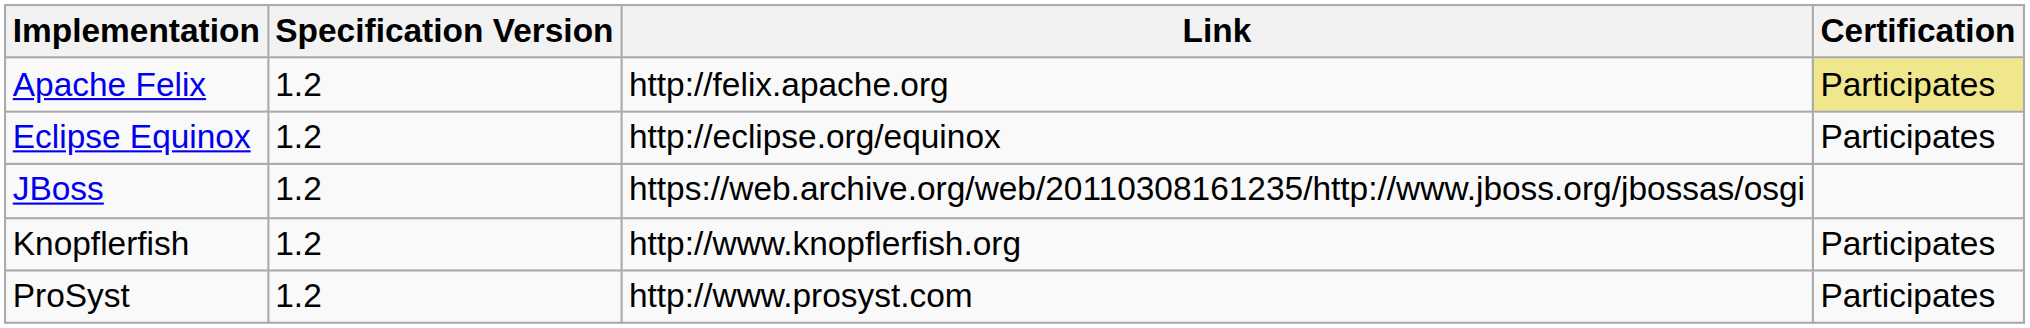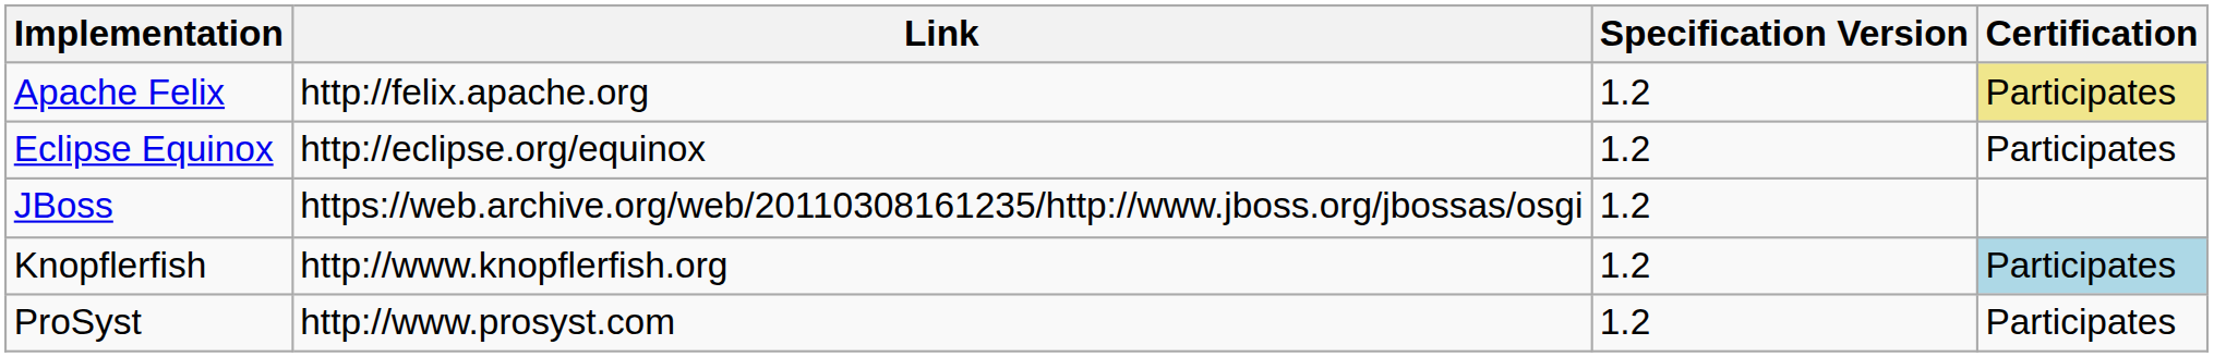columns swapped: Specification Version <-> Link
Knopflerfish | Certification: no background -> lightblue background
